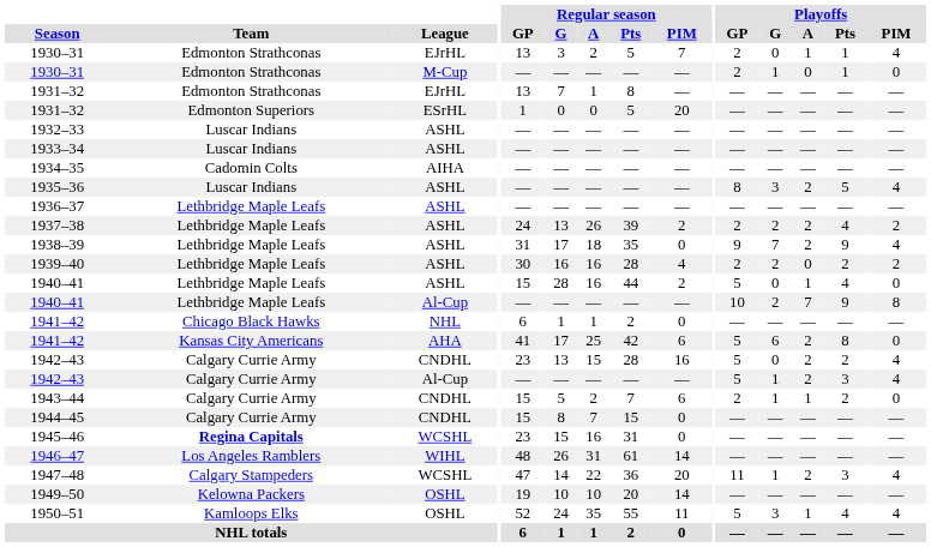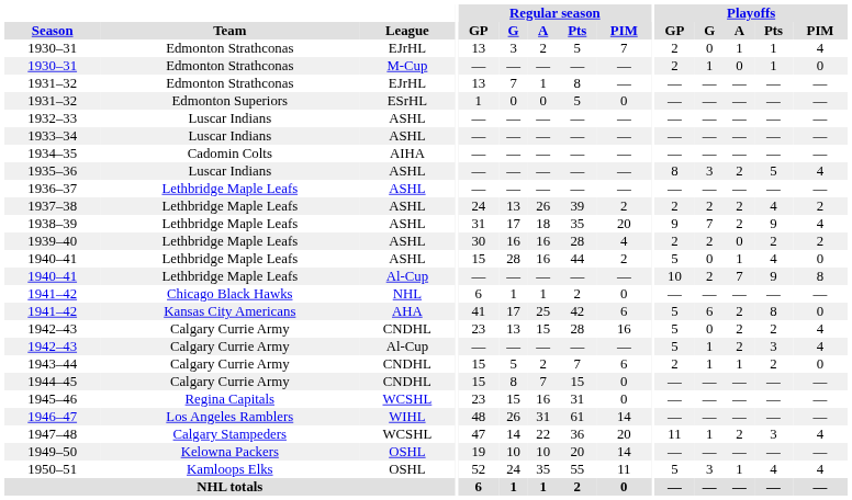1931–32 / ESrHL | Regular season / PIM: 20 -> 0
1938–39 | Regular season / PIM: 0 -> 20
1945–46 | Team: bold -> normal
